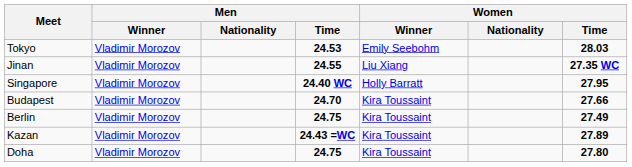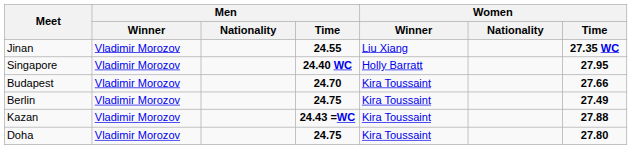- row: Tokyo | Vladimir Morozov | 24.53 | Emily Seebohm | 28.03
Kazan | Women / Time: 27.89 -> 27.88
